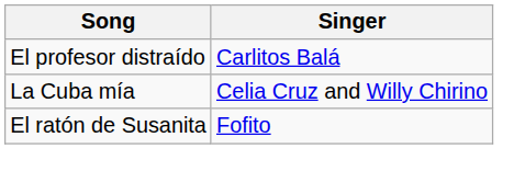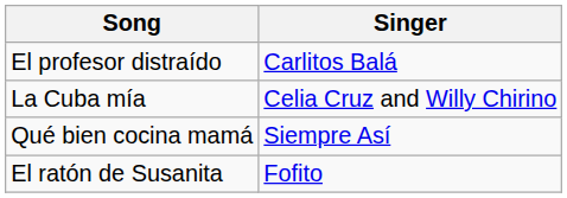+ row: Qué bien cocina mamá | Siempre Así
